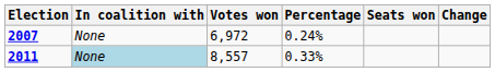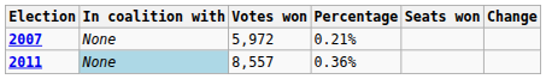2007 | Votes won: 6,972 -> 5,972
2007 | Percentage: 0.24% -> 0.21%
2011 | Percentage: 0.33% -> 0.36%
